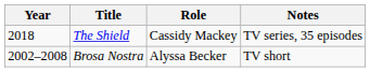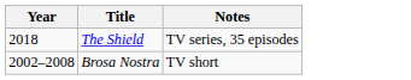- column: Role | Cassidy Mackey | Alyssa Becker
